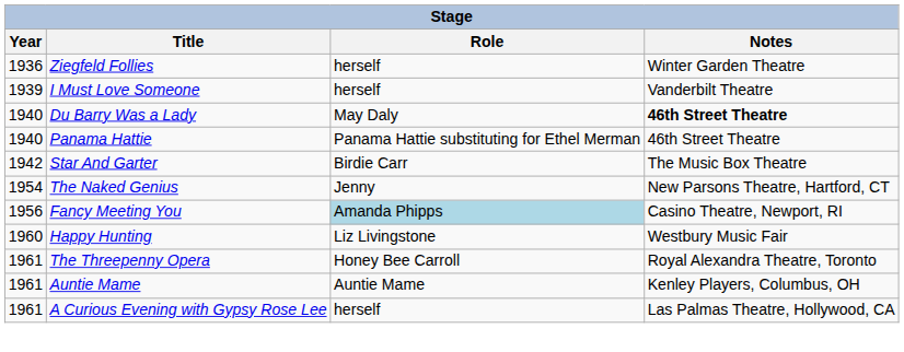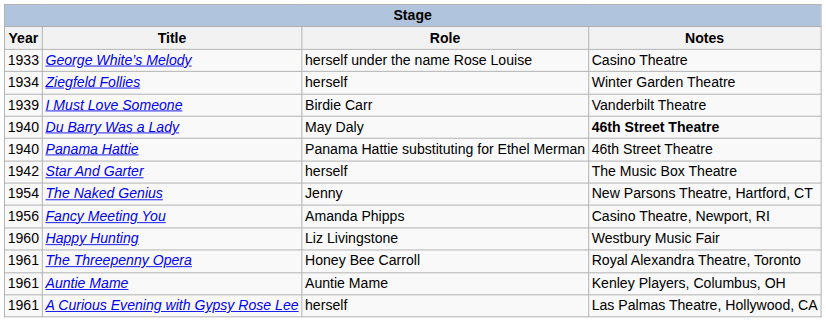+ row: 1933 | George White’s Melody | herself under the name Rose Louise | Casino Theatre
Ziegfeld Follies | Year: 1936 -> 1934
I Must Love Someone | Role: herself -> Birdie Carr
Star And Garter | Role: Birdie Carr -> herself
Fancy Meeting You | Role: lightblue background -> no background
